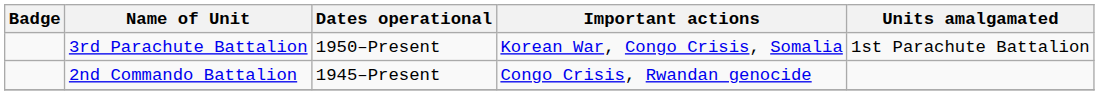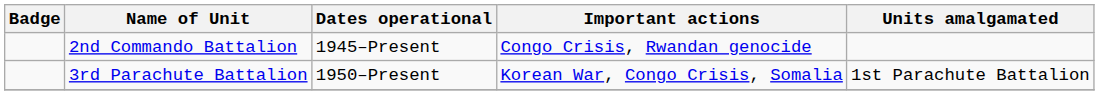rows swapped: 2nd Commando Battalion <-> 3rd Parachute Battalion
